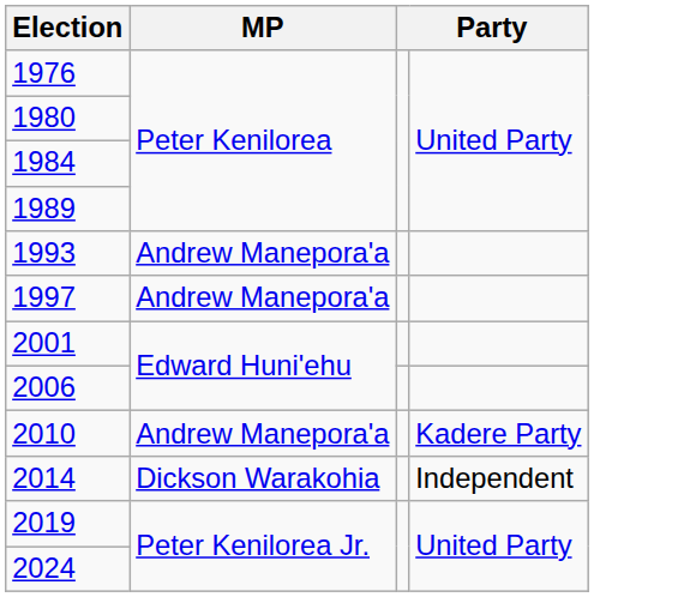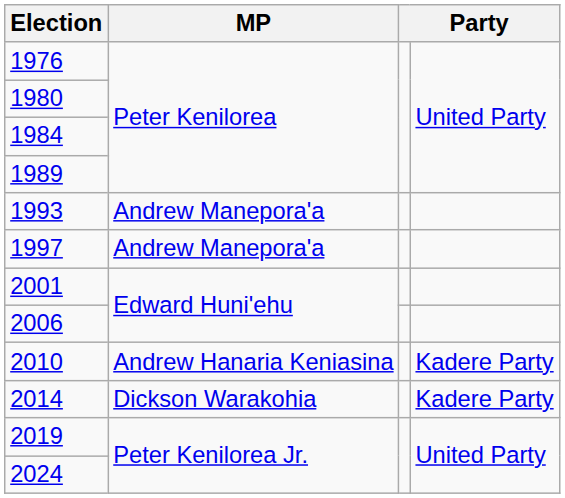2010 | MP: Andrew Manepora'a -> Andrew Hanaria Keniasina
2014 | column 4: Independent -> Kadere Party
